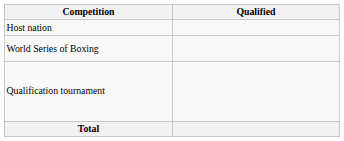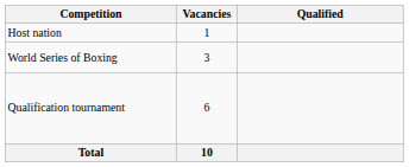+ column: Vacancies | 1 | 3 | 6 | 10
